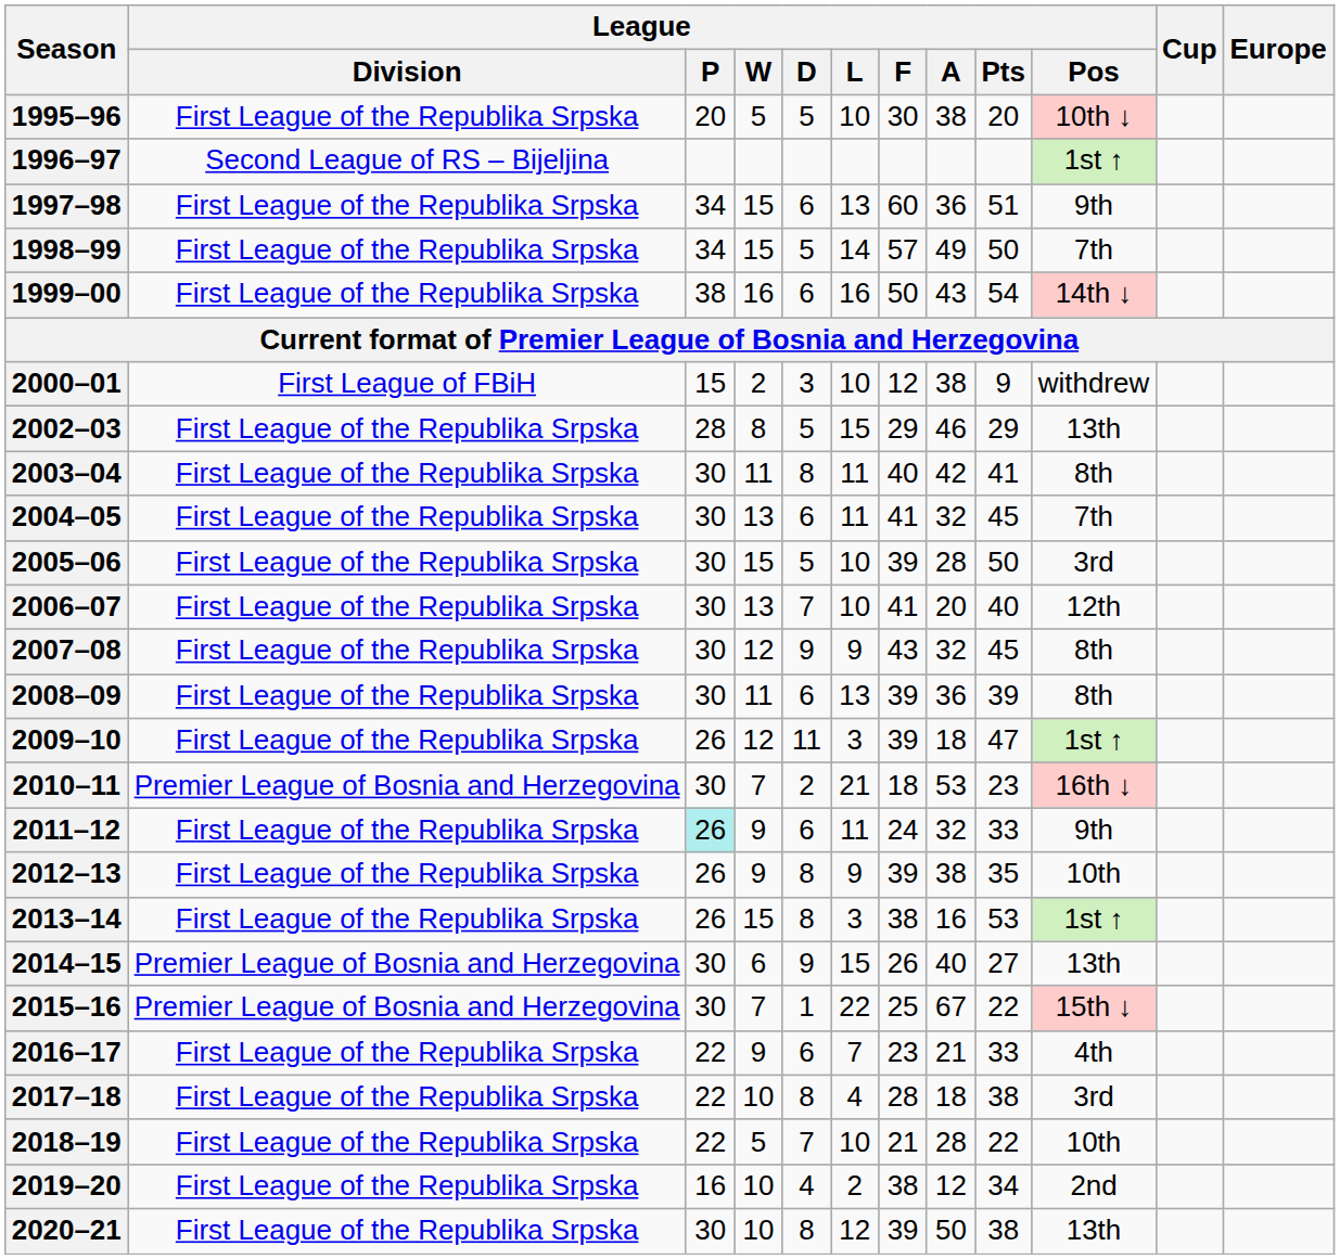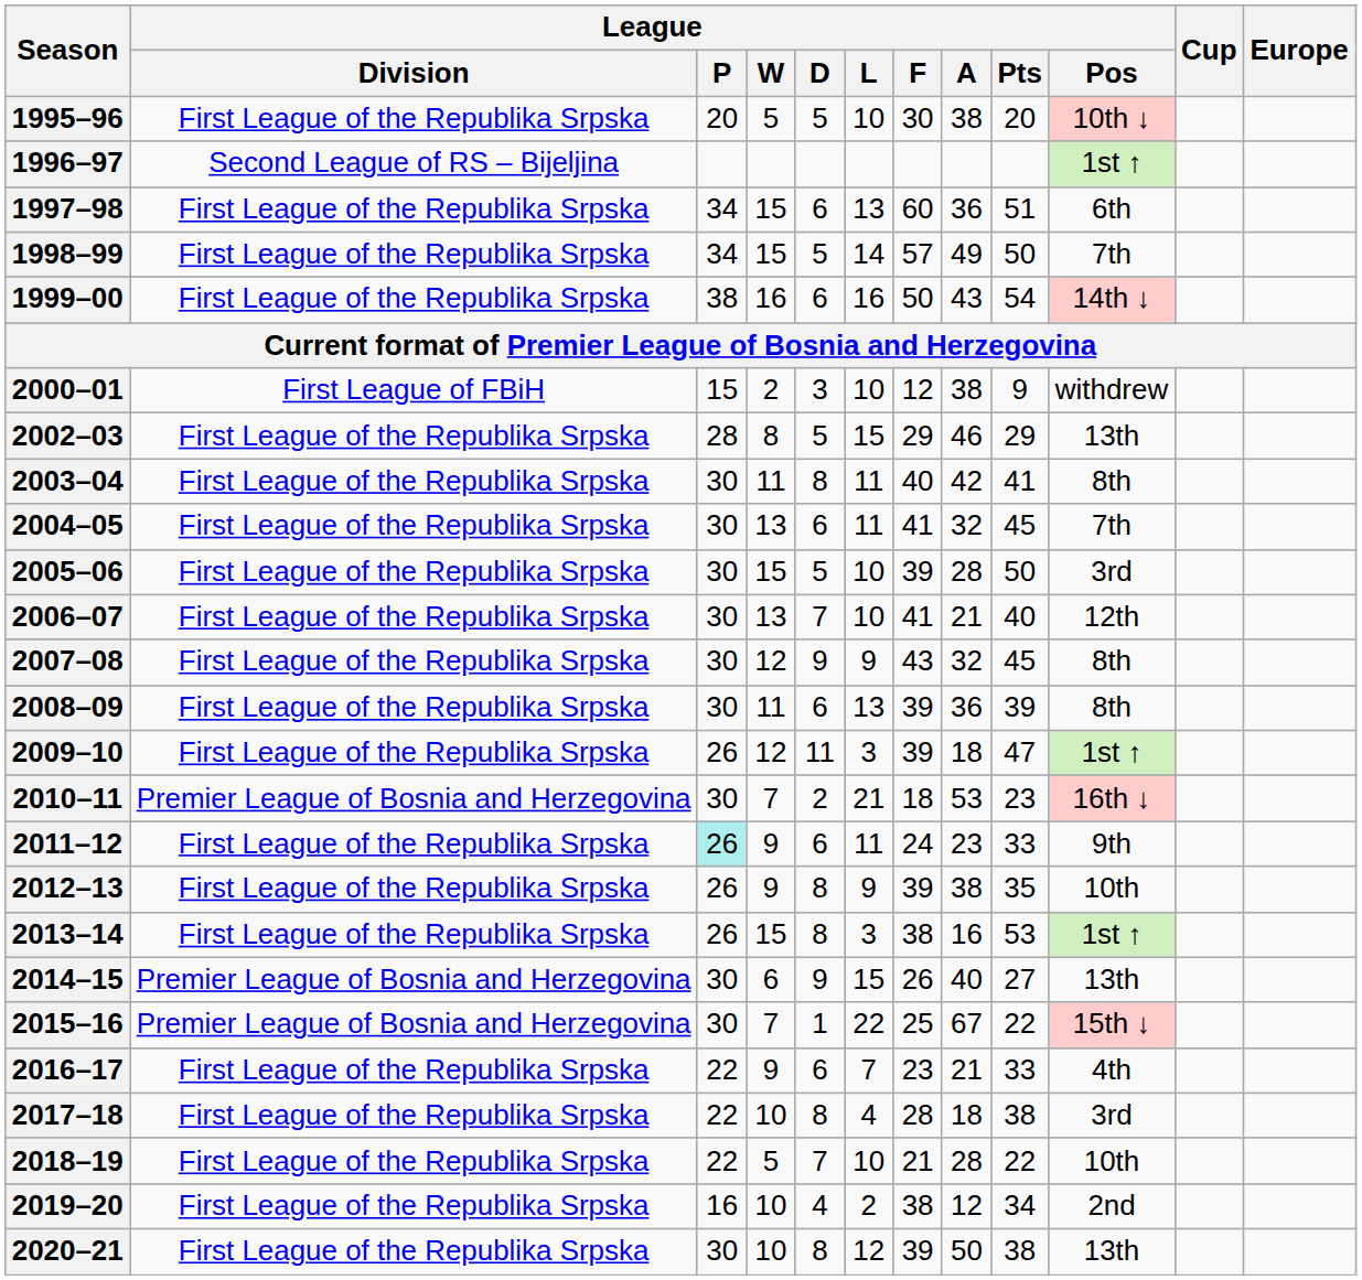1997–98 | League / Pos: 9th -> 6th
2006–07 | League / A: 20 -> 21
2011–12 | League / A: 32 -> 23
